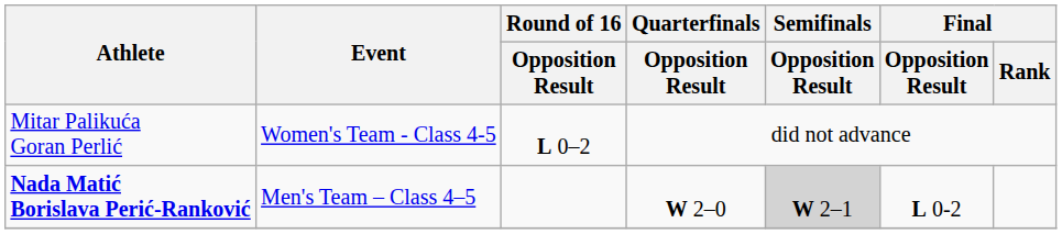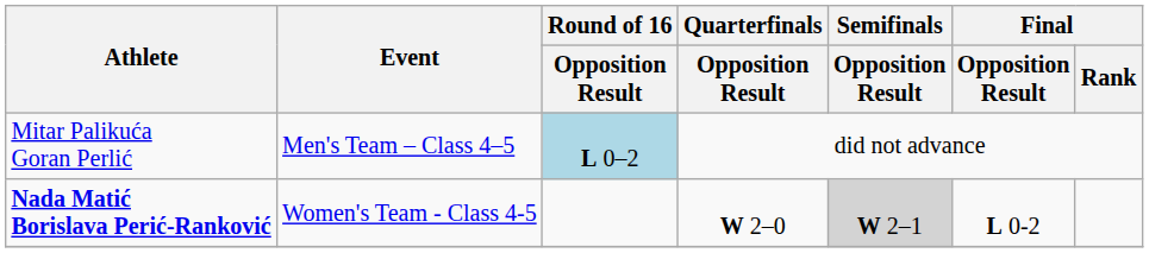Mitar Palikuća Goran Perlić | Event: Women's Team - Class 4-5 -> Men's Team – Class 4–5
Mitar Palikuća Goran Perlić | Round of 16 / Opposition Result: no background -> lightblue background
Nada Matić Borislava Perić-Ranković | Event: Men's Team – Class 4–5 -> Women's Team - Class 4-5
